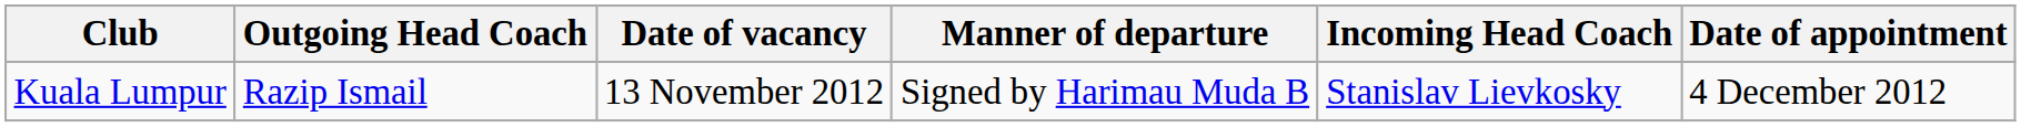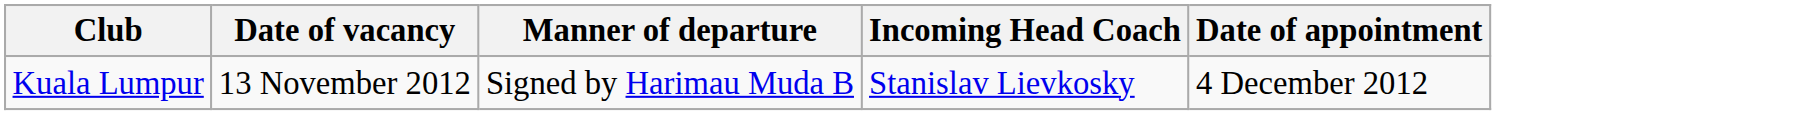- column: Outgoing Head Coach | Razip Ismail
